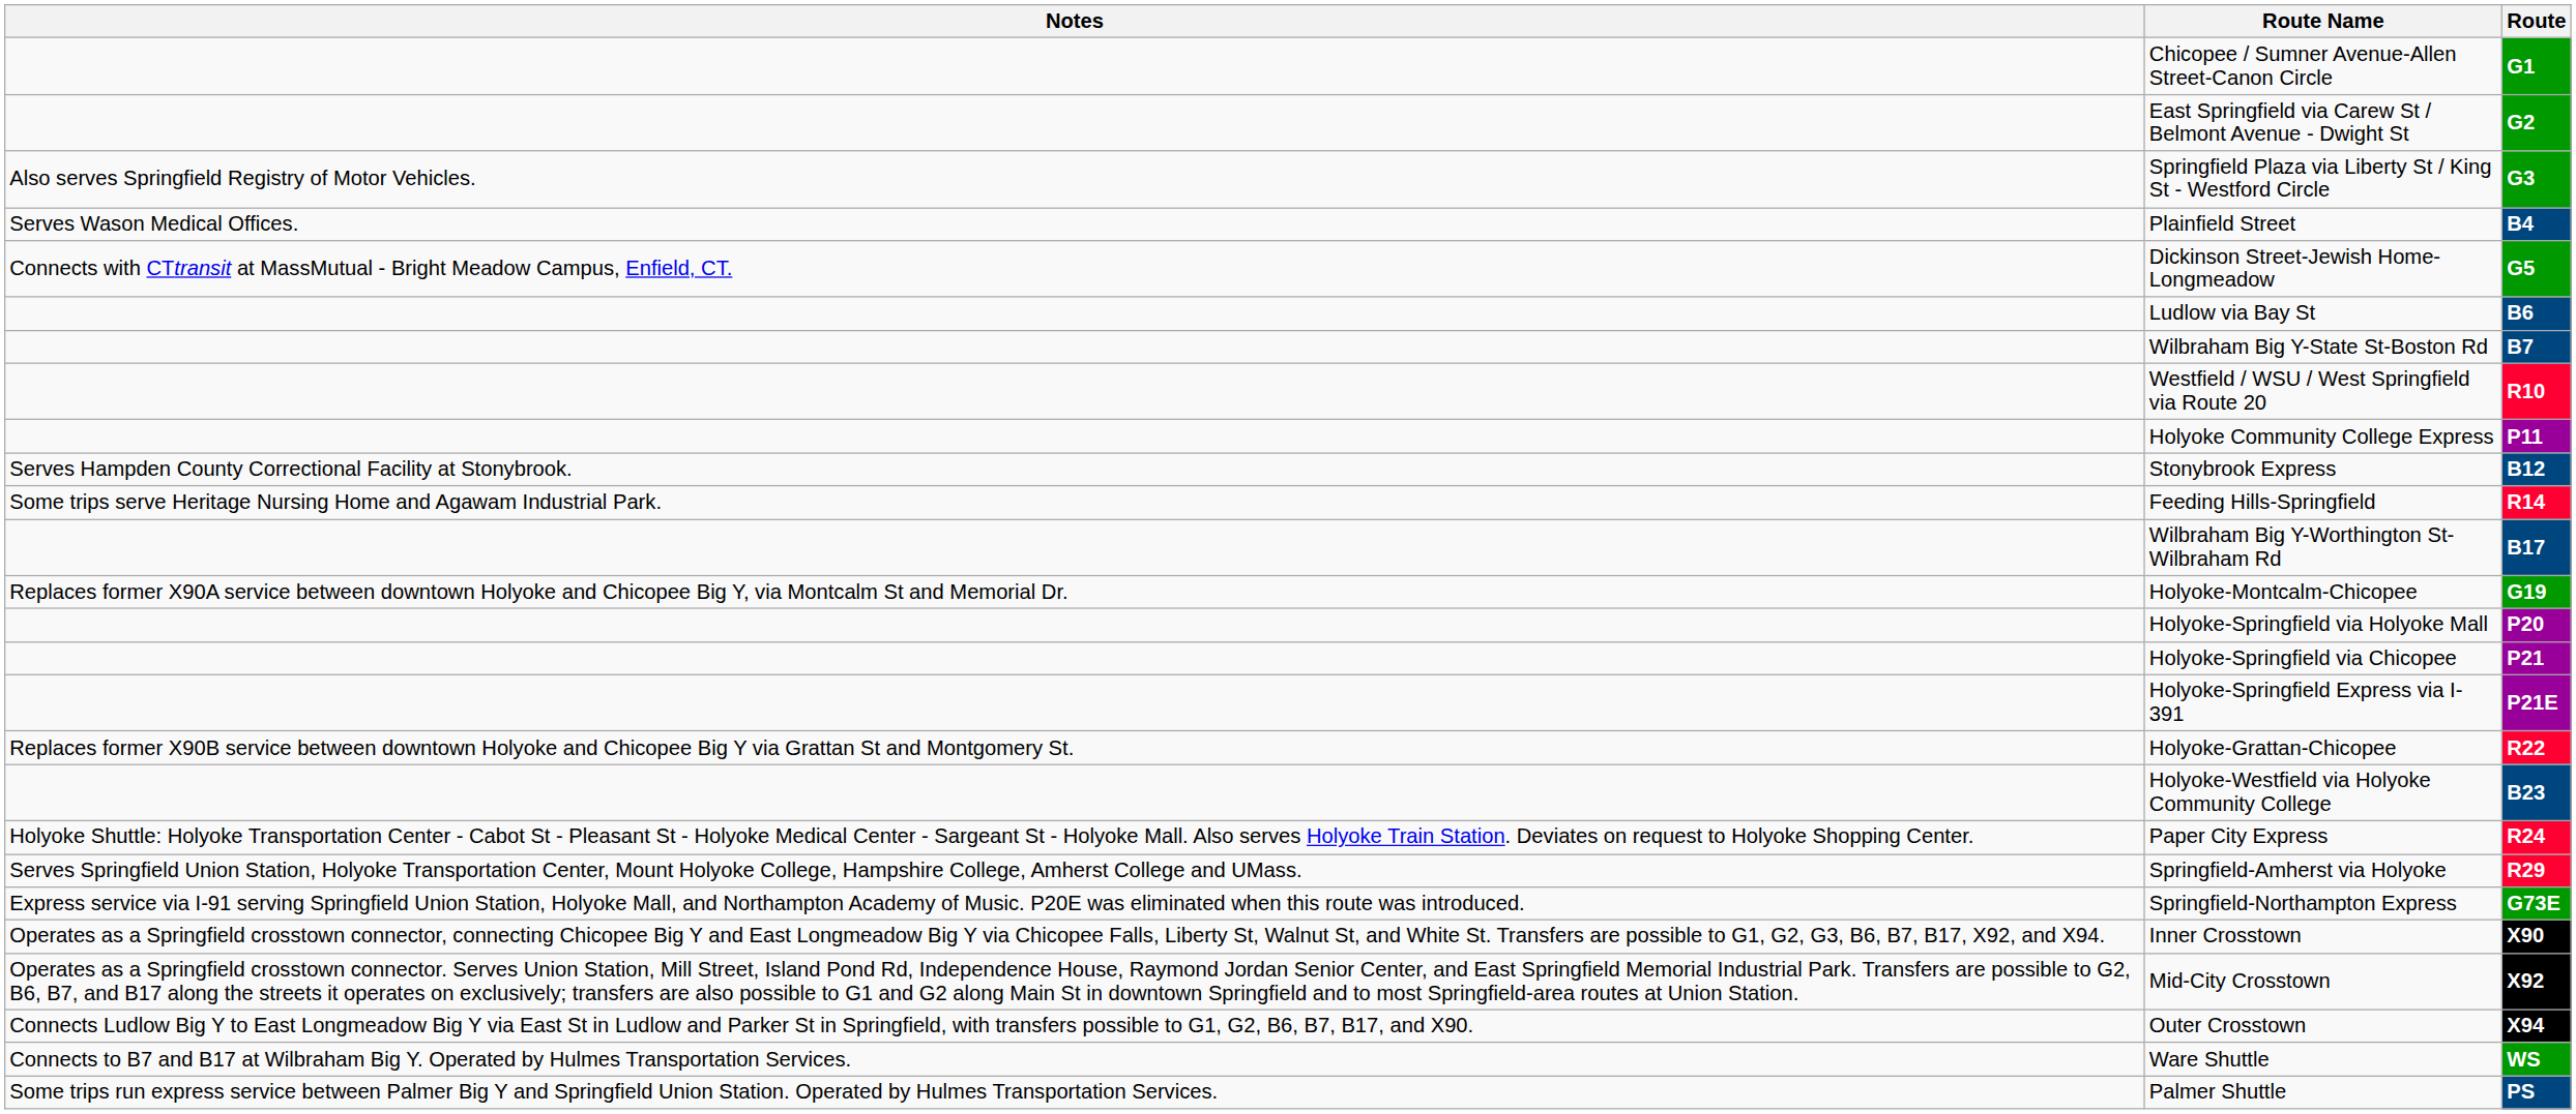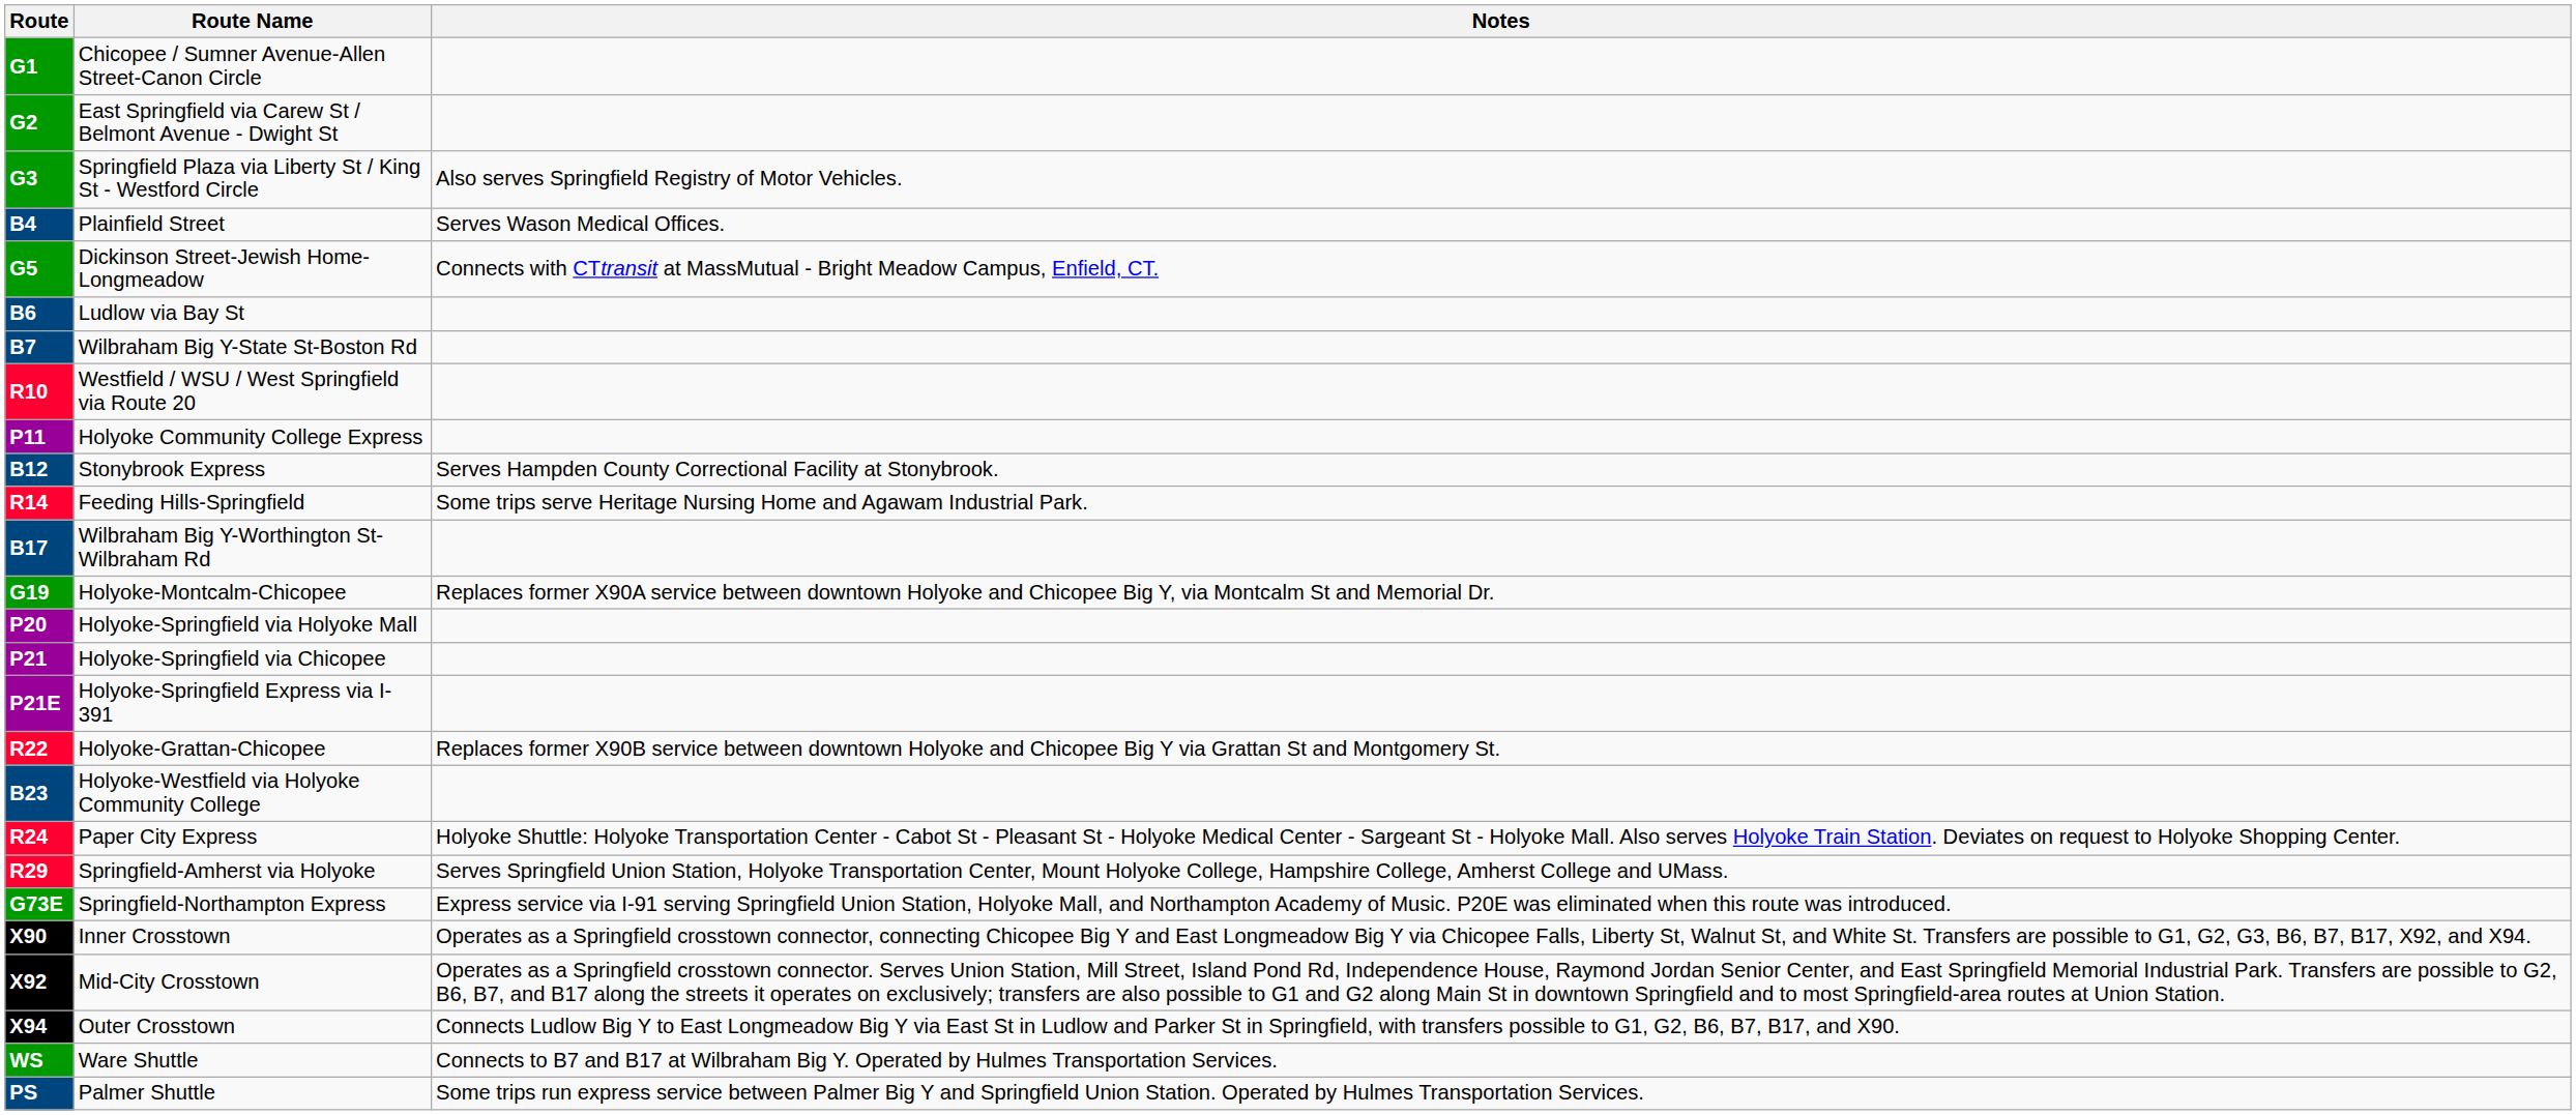columns swapped: Route <-> Notes
